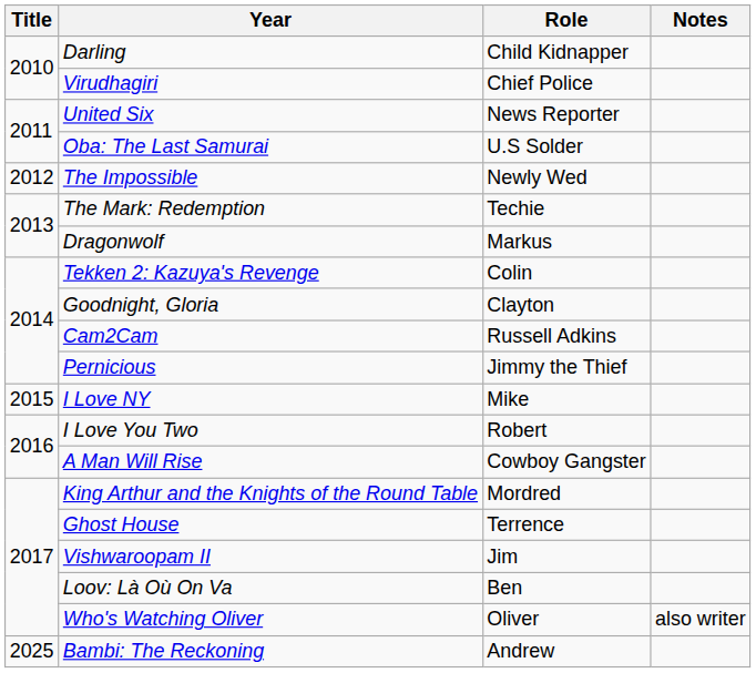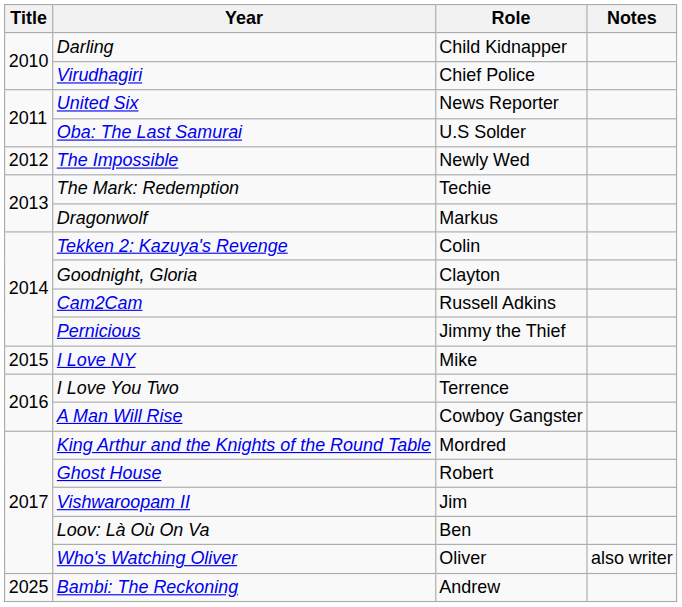I Love You Two | Role: Robert -> Terrence
Ghost House | Role: Terrence -> Robert
